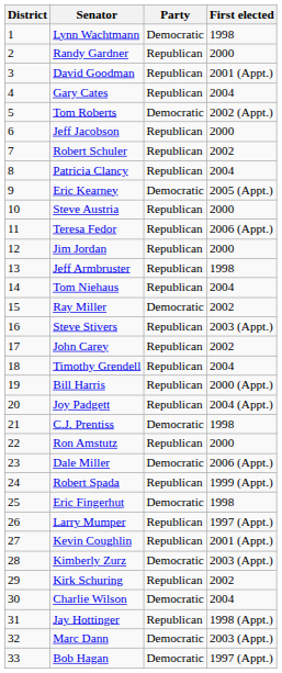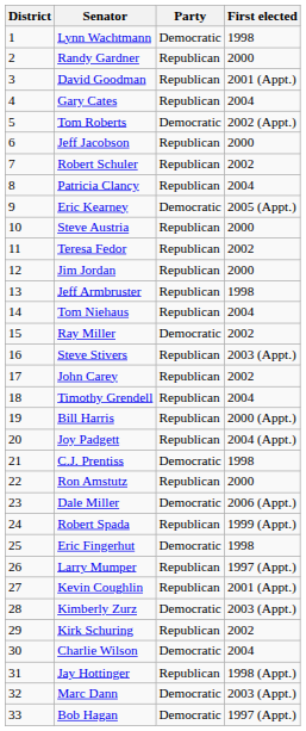Teresa Fedor | First elected: 2006 (Appt.) -> 2002
